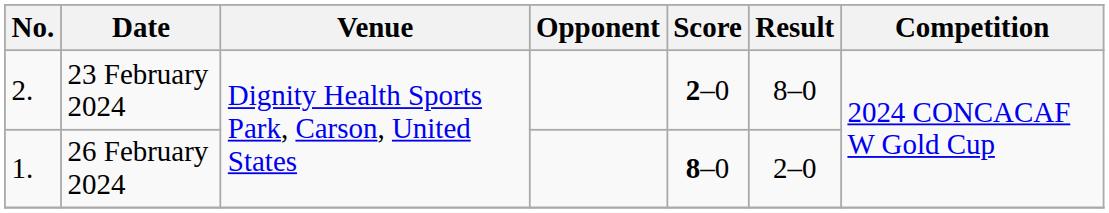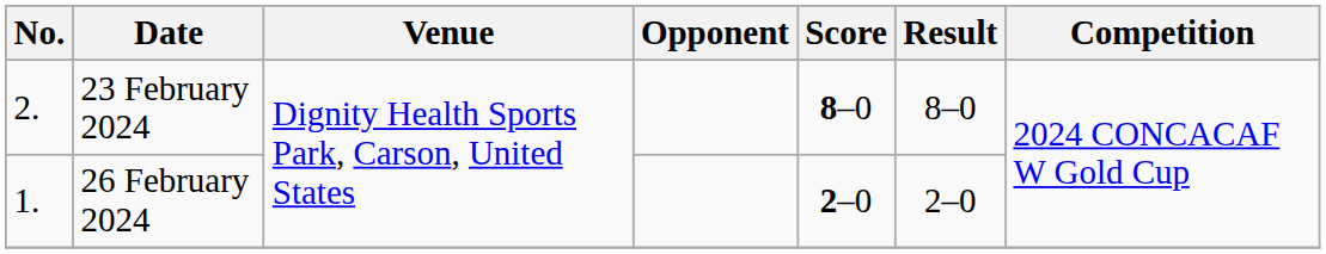23 February 2024 | Score: 2–0 -> 8–0
26 February 2024 | Score: 8–0 -> 2–0
